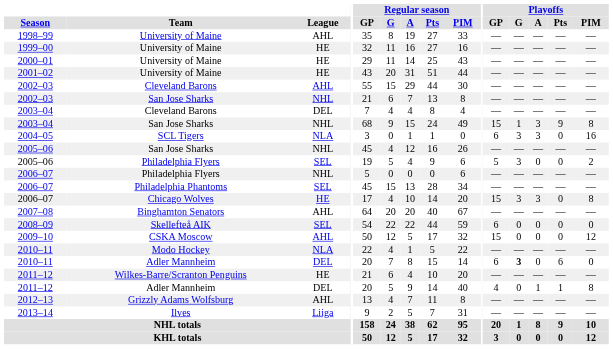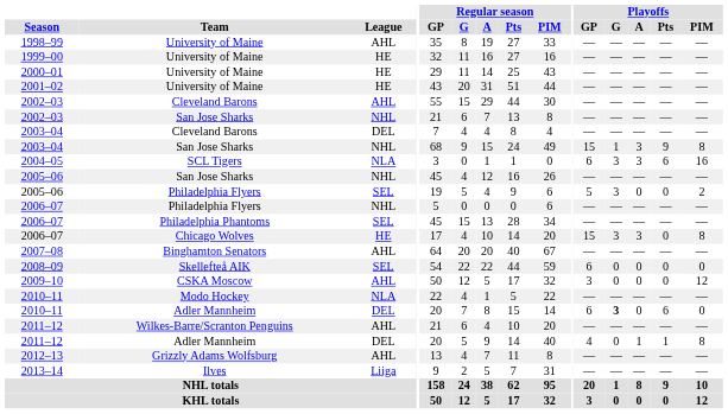2004–05 | Playoffs / Pts: 0 -> 6
2009–10 | Playoffs / GP: 15 -> 3
2011–12 / Wilkes-Barre/Scranton Penguins | League: HE -> AHL
